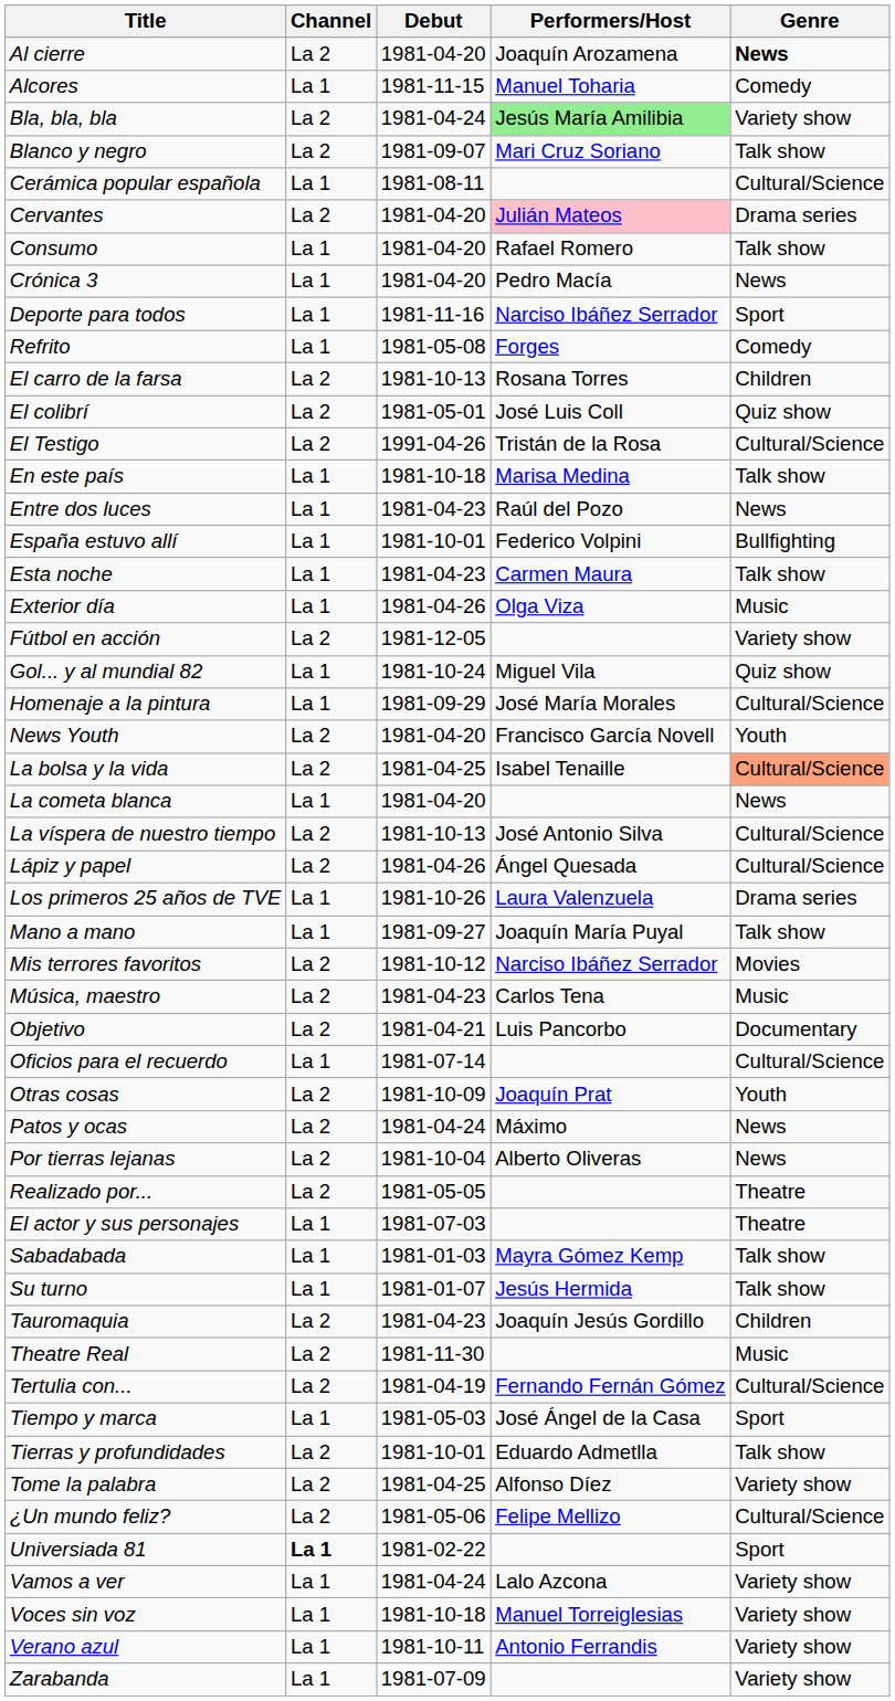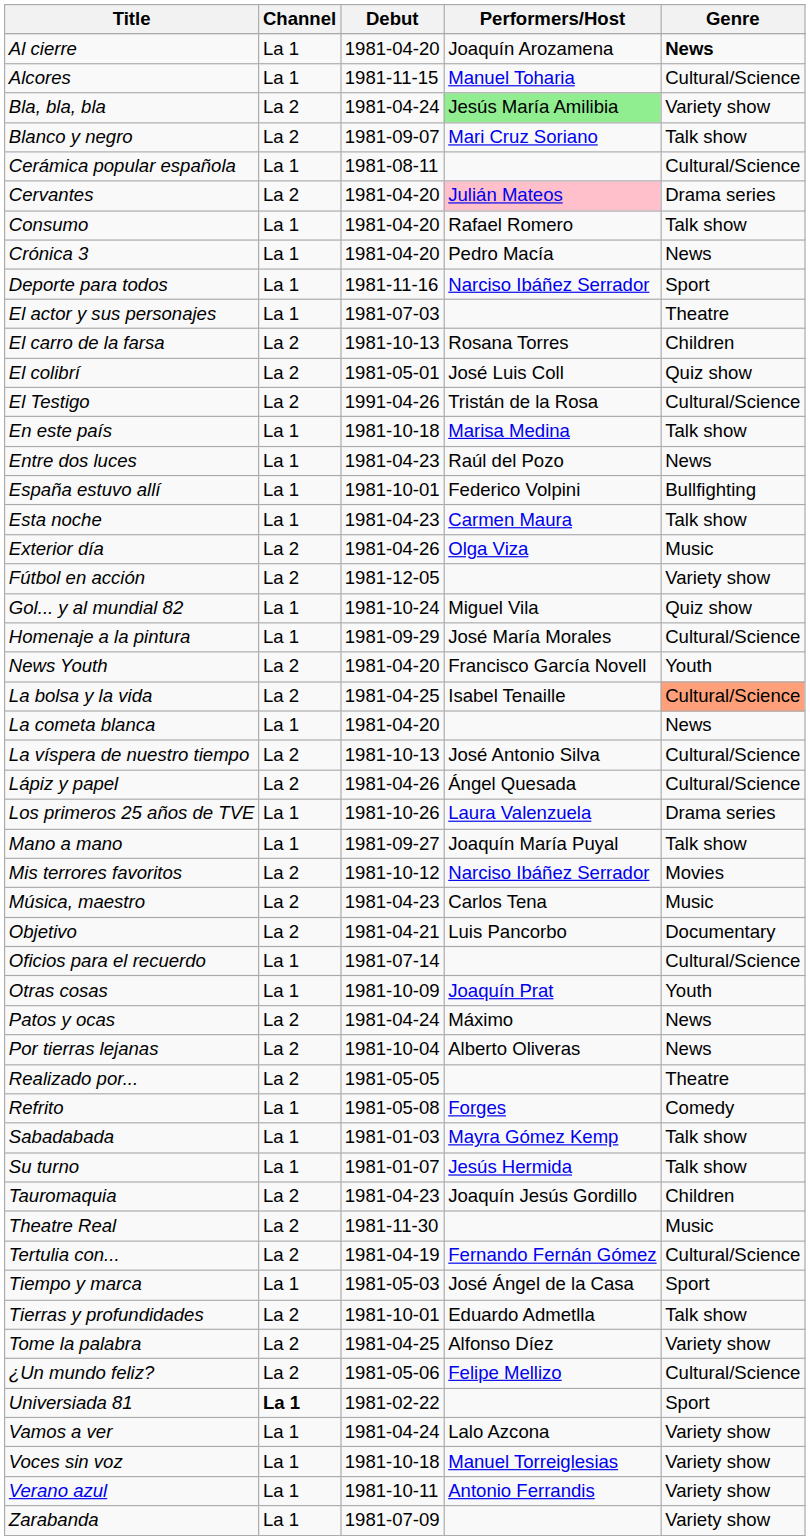Al cierre | Channel: La 2 -> La 1
Alcores | Genre: Comedy -> Cultural/Science
rows swapped: El actor y sus personajes <-> Refrito
Exterior día | Channel: La 1 -> La 2
Otras cosas | Channel: La 2 -> La 1
